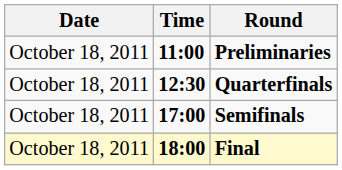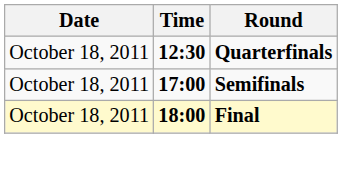- row: October 18, 2011 | 11:00 | Preliminaries
